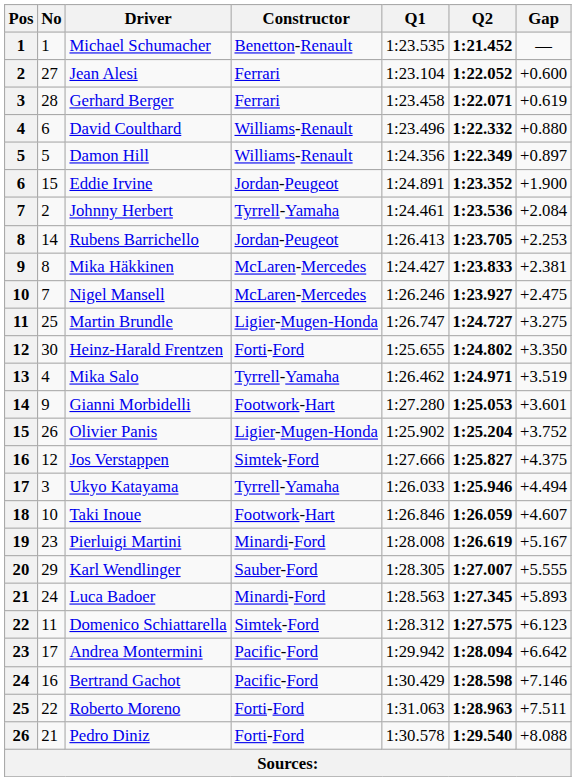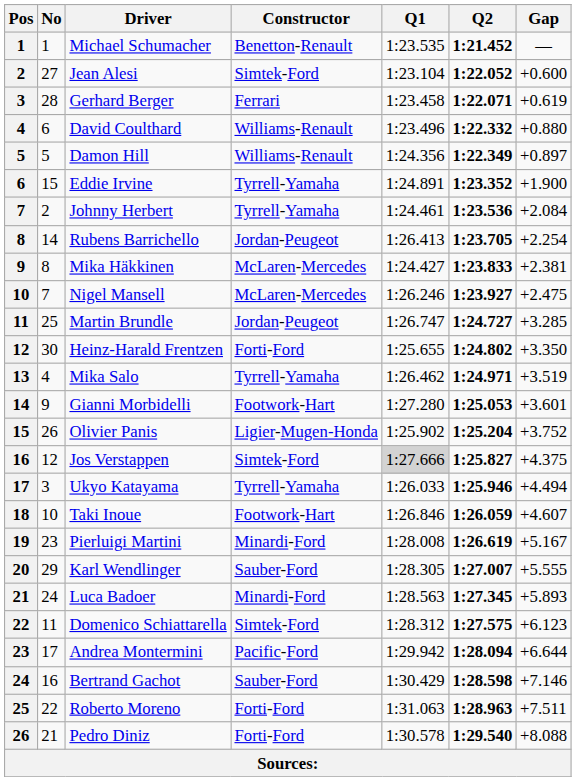Jean Alesi | Constructor: Ferrari -> Simtek-Ford
Eddie Irvine | Constructor: Jordan-Peugeot -> Tyrrell-Yamaha
Rubens Barrichello | Gap: +2.253 -> +2.254
Martin Brundle | Constructor: Ligier-Mugen-Honda -> Jordan-Peugeot
Martin Brundle | Gap: +3.275 -> +3.285
Jos Verstappen | Q1: no background -> lightgrey background
Andrea Montermini | Gap: +6.642 -> +6.644
Bertrand Gachot | Constructor: Pacific-Ford -> Sauber-Ford
